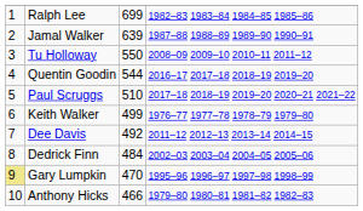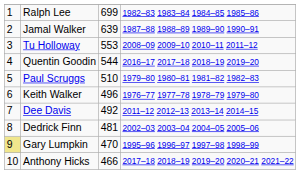Tu Holloway | column 3: 550 -> 553
Paul Scruggs | column 4: 2017–18 2018–19 2019–20 2020–21 2021–22 -> 1979–80 1980–81 1981–82 1982–83
Keith Walker | column 3: 499 -> 496
Dedrick Finn | column 3: 484 -> 481
Anthony Hicks | column 4: 1979–80 1980–81 1981–82 1982–83 -> 2017–18 2018–19 2019–20 2020–21 2021–22
